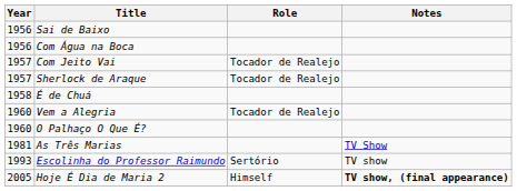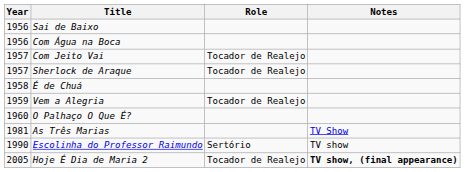Vem a Alegria | Year: 1960 -> 1959
Escolinha do Professor Raimundo | Year: 1993 -> 1990
Hoje É Dia de Maria 2 | Role: Himself -> Tocador de Realejo
